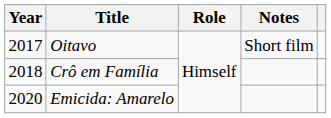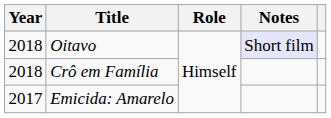Oitavo | Year: 2017 -> 2018
Oitavo | Notes: no background -> lavender background
Emicida: Amarelo | Year: 2020 -> 2017
